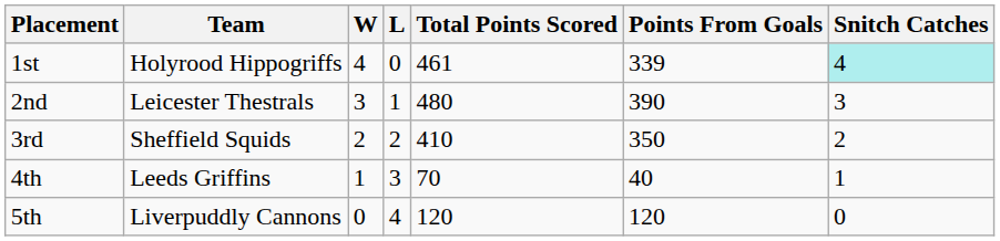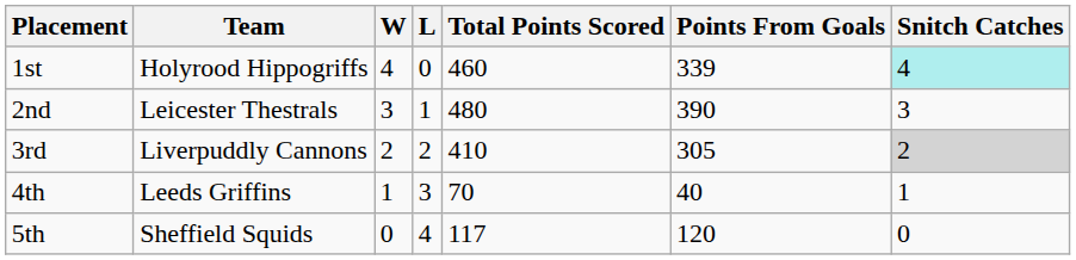1st | Total Points Scored: 461 -> 460
3rd | Team: Sheffield Squids -> Liverpuddly Cannons
3rd | Points From Goals: 350 -> 305
3rd | Snitch Catches: no background -> lightgrey background
5th | Team: Liverpuddly Cannons -> Sheffield Squids
5th | Total Points Scored: 120 -> 117
